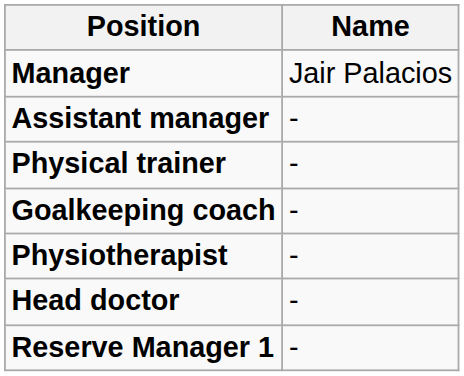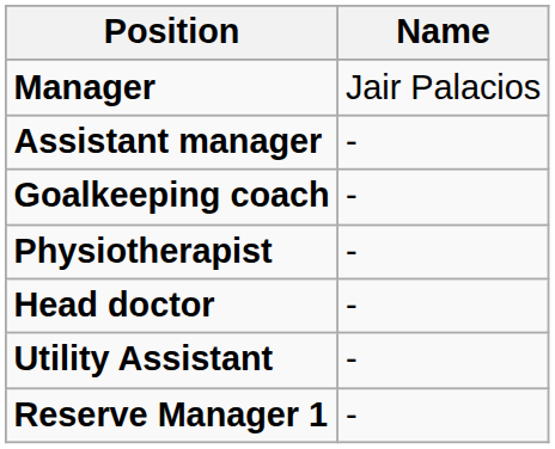- row: Physical trainer | -
+ row: Utility Assistant | -
